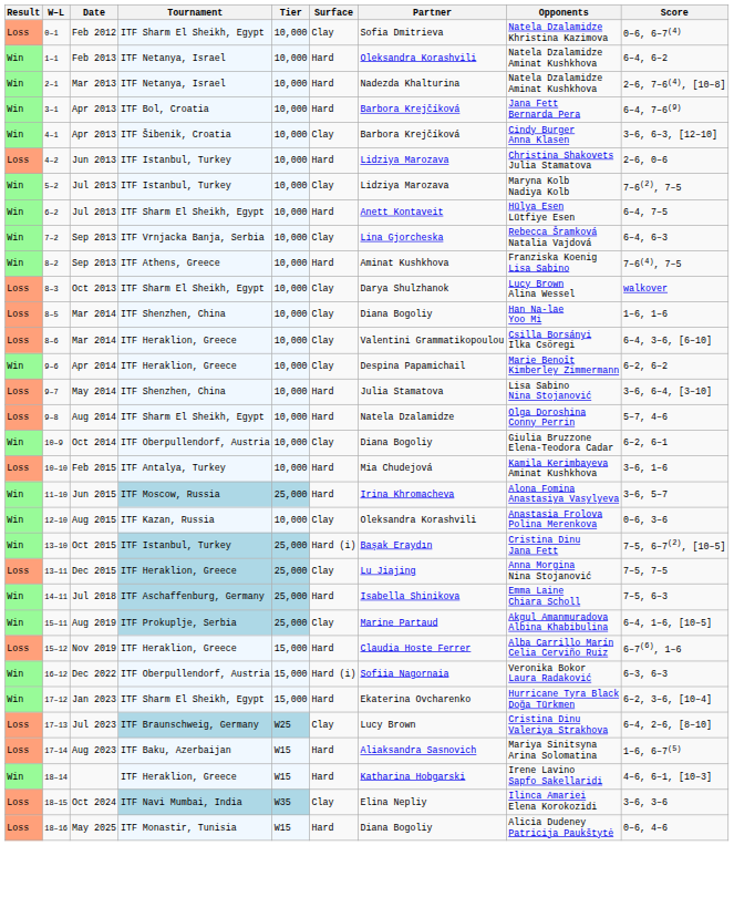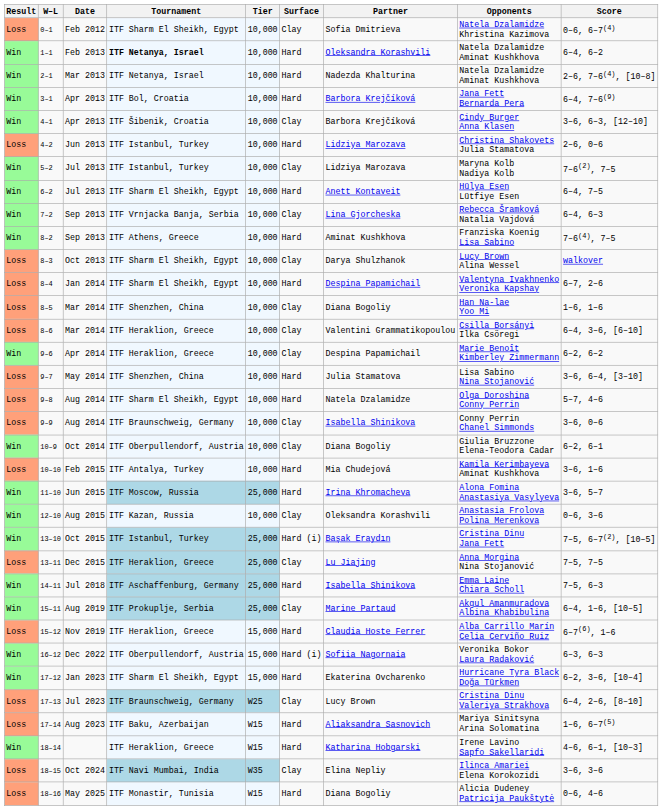1–1 | Tournament: normal -> bold
+ row: Loss | 8–4 | Jan 2014 | ITF Sharm El Sheikh, Egypt | 10,000 | Hard | Despina Papamichail | Valentyna Ivakhnenko Veronika Kapshay | 6–7, 2–6
+ row: Loss | 9–9 | Aug 2014 | ITF Braunschweig, Germany | 10,000 | Clay | Isabella Shinikova | Conny Perrin Chanel Simmonds | 3–6, 0–6
